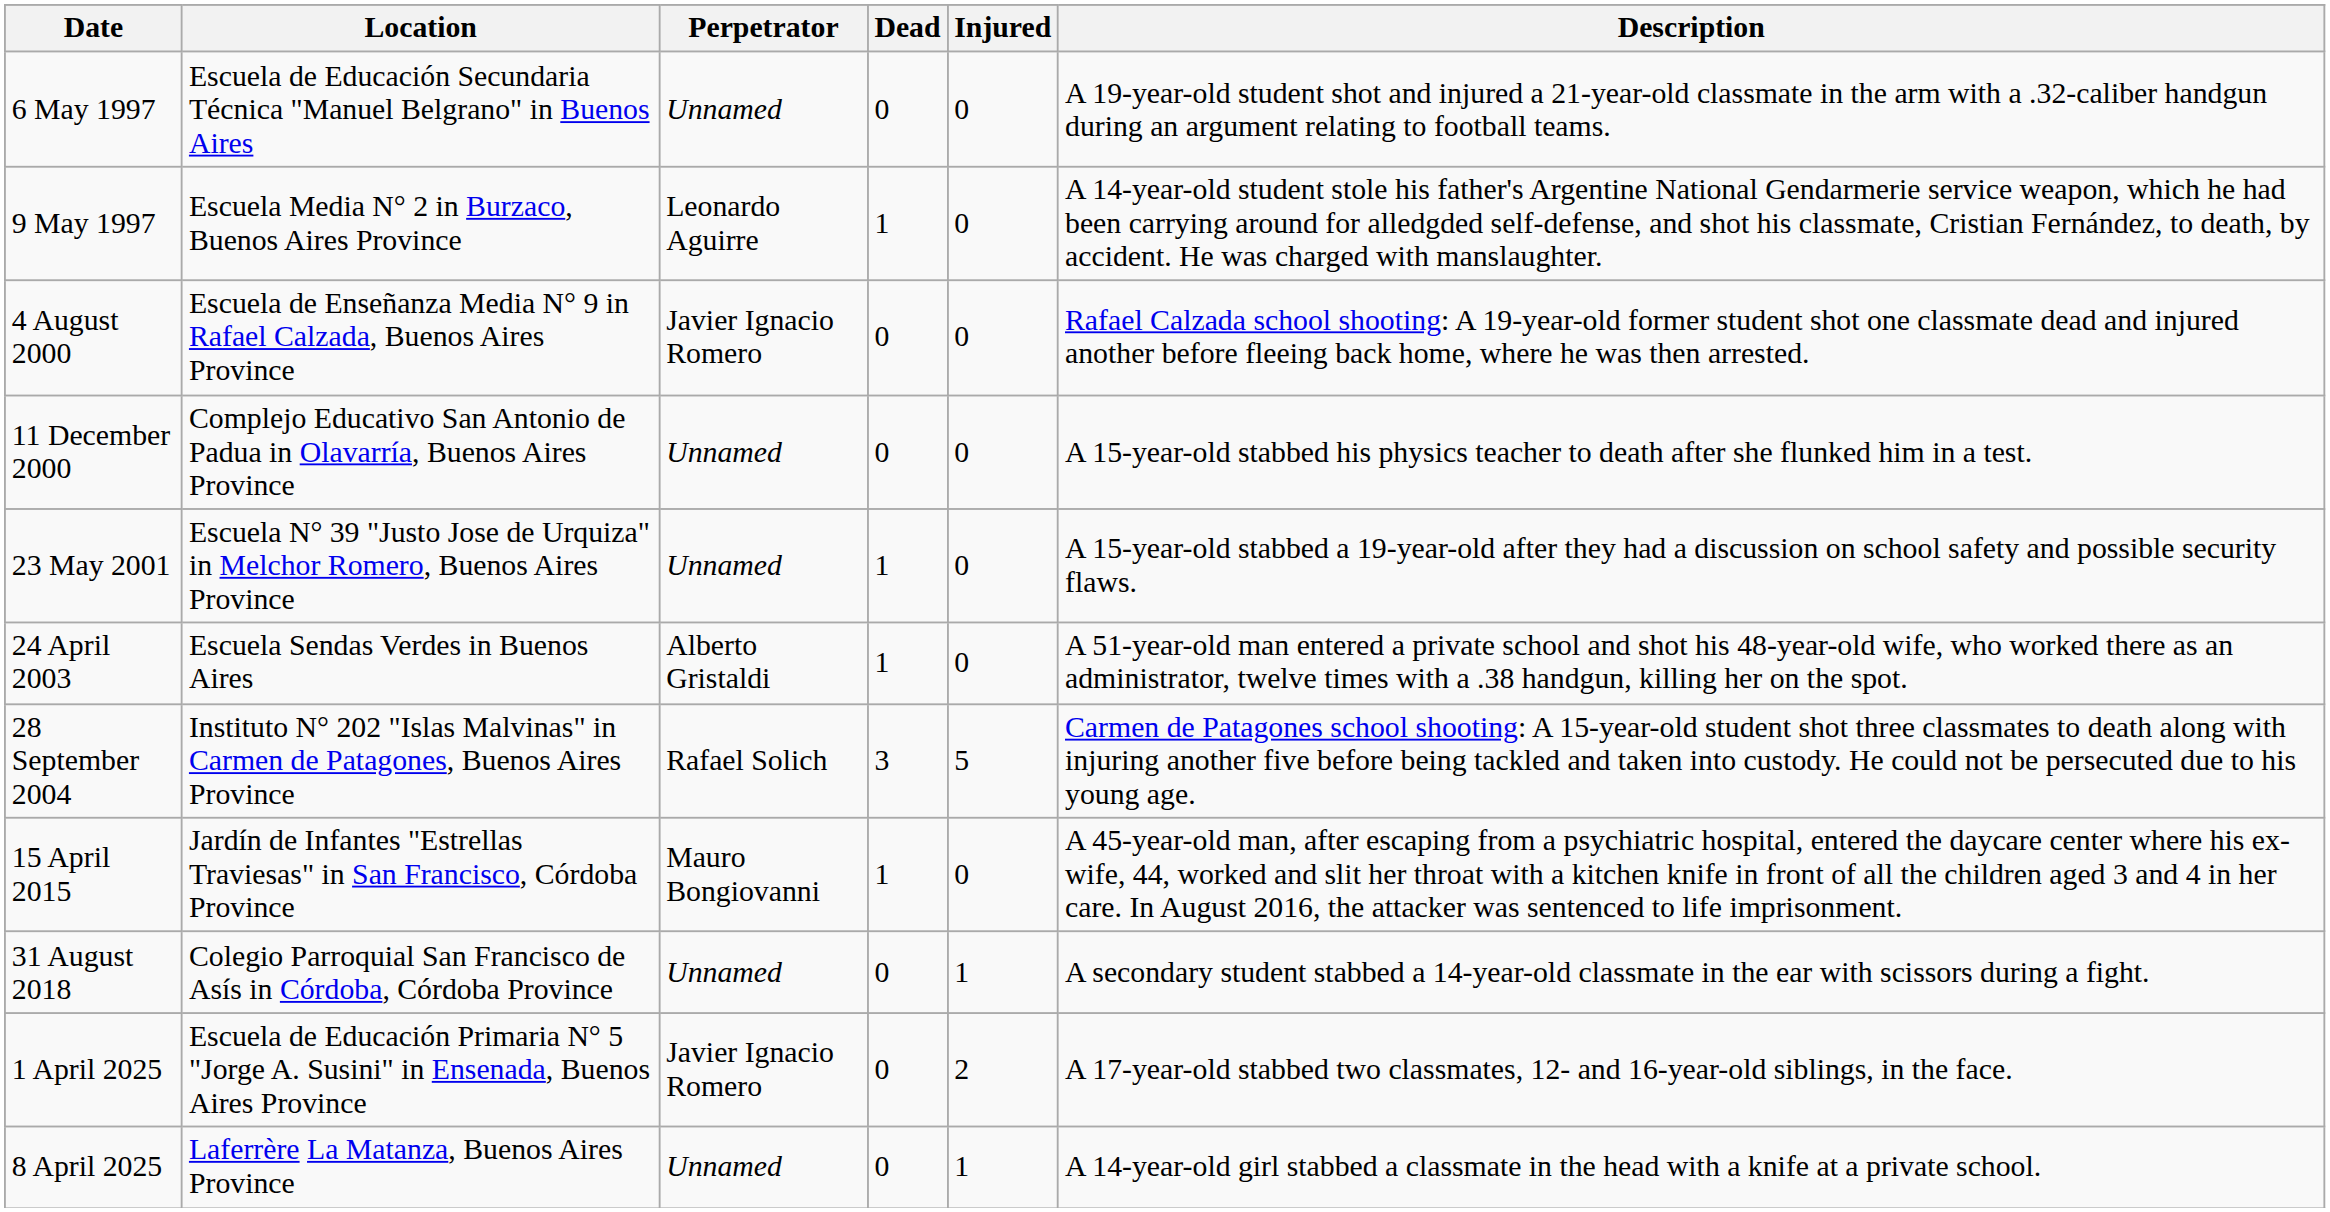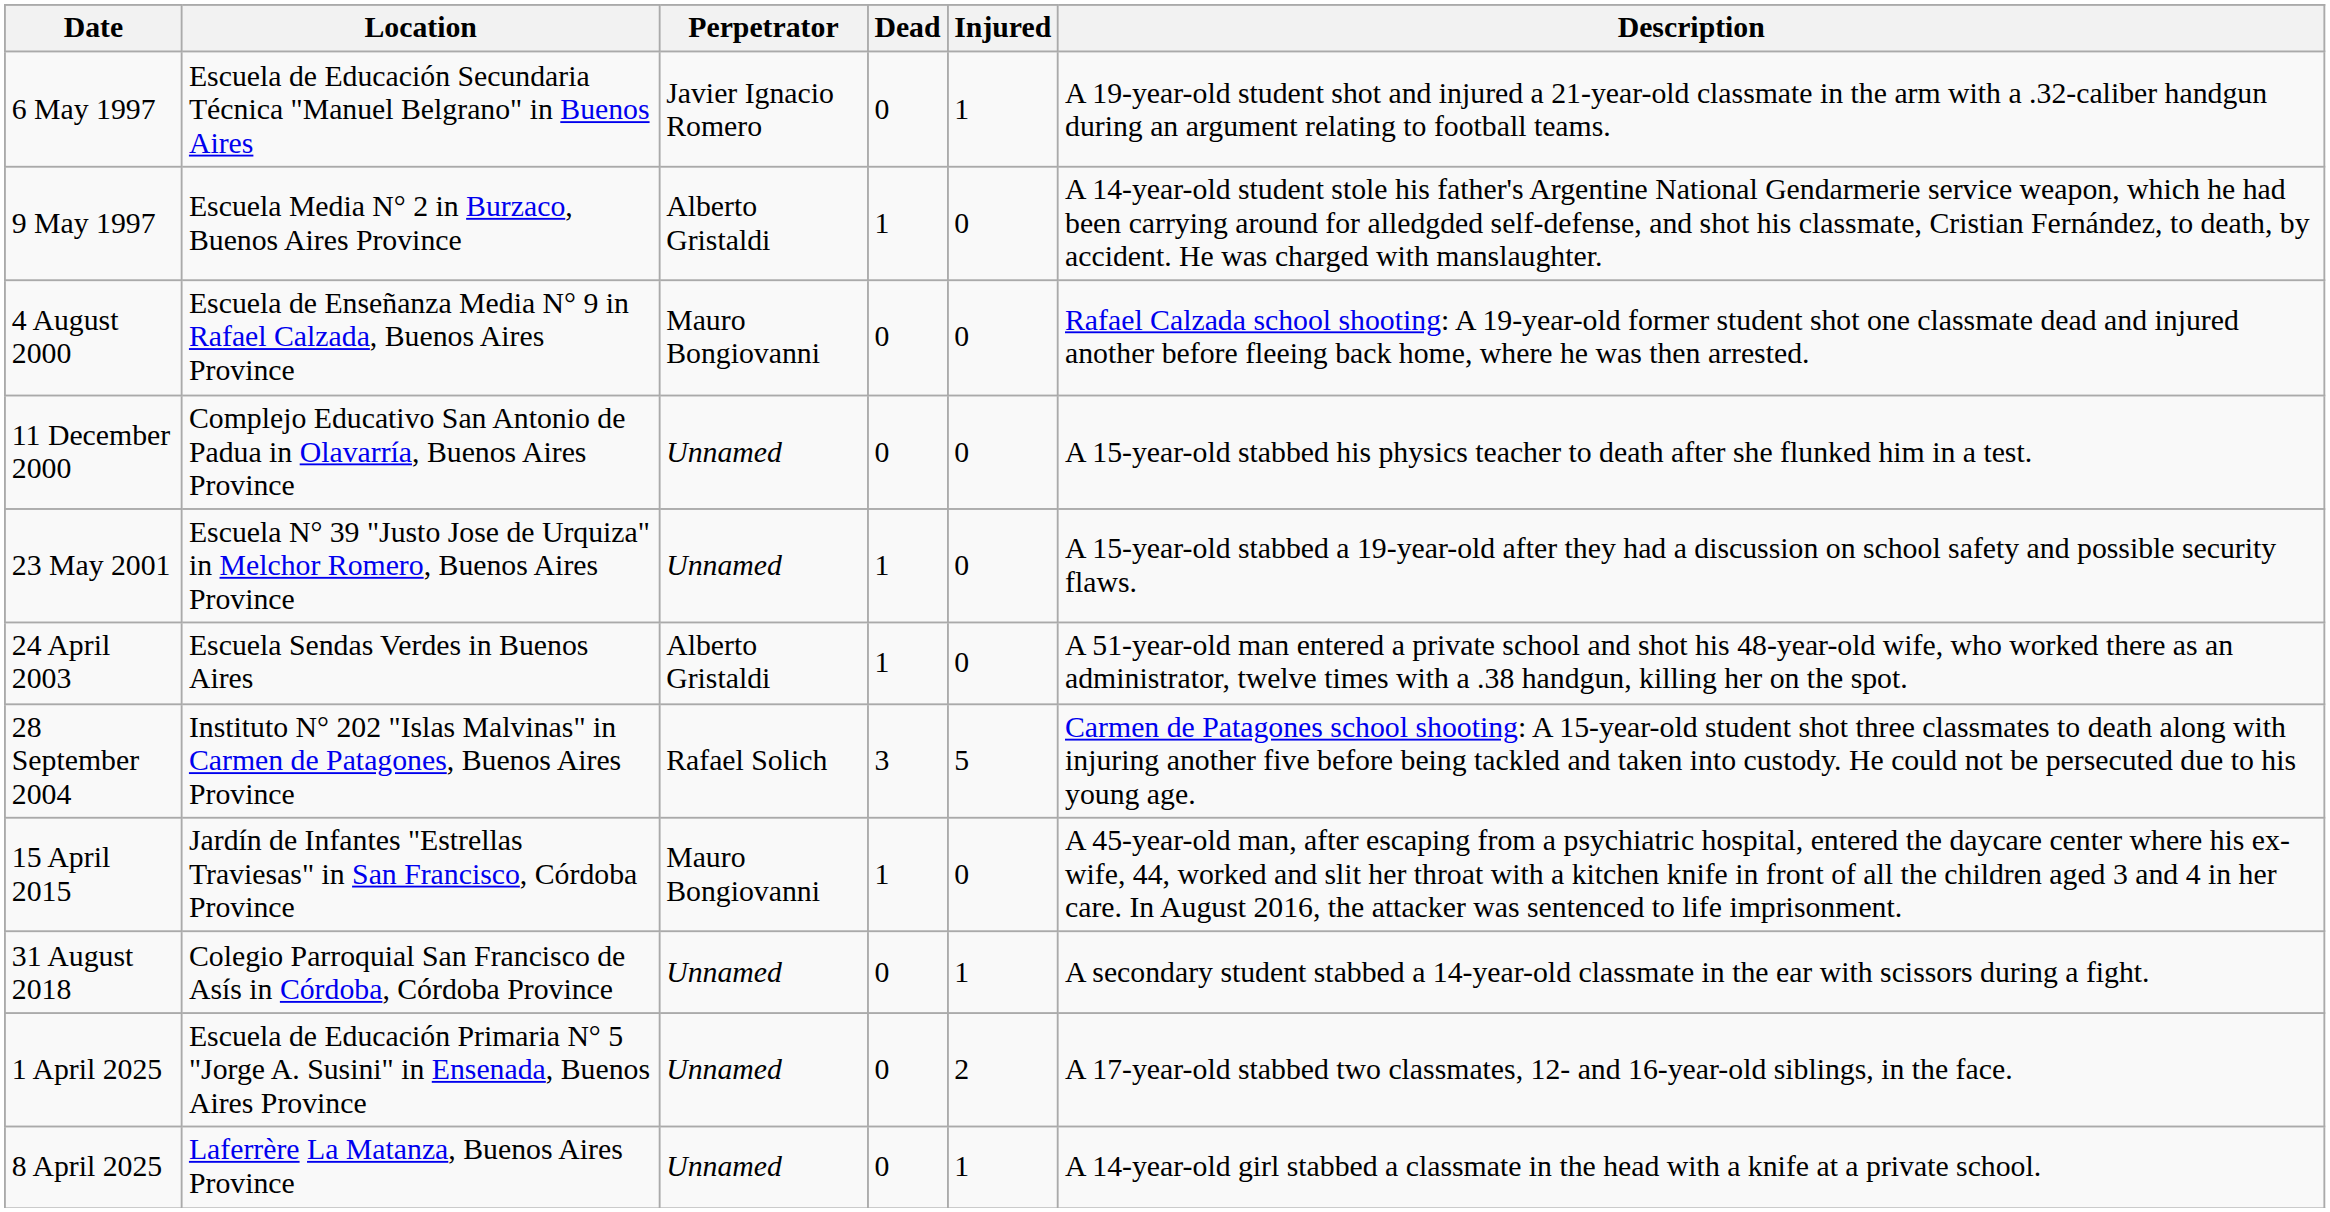6 May 1997 | Perpetrator: Unnamed -> Javier Ignacio Romero
6 May 1997 | Injured: 0 -> 1
9 May 1997 | Perpetrator: Leonardo Aguirre -> Alberto Gristaldi
4 August 2000 | Perpetrator: Javier Ignacio Romero -> Mauro Bongiovanni
1 April 2025 | Perpetrator: Javier Ignacio Romero -> Unnamed
